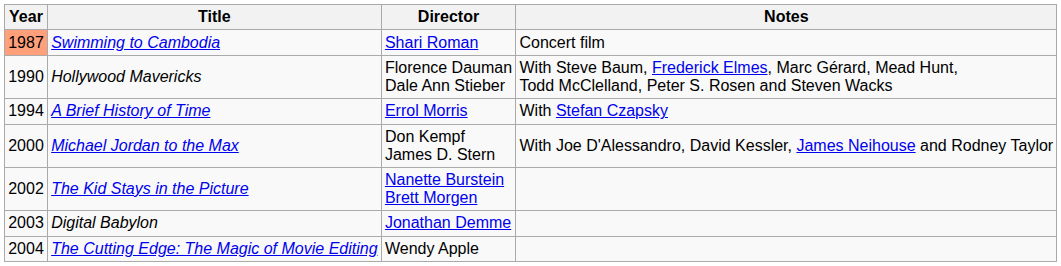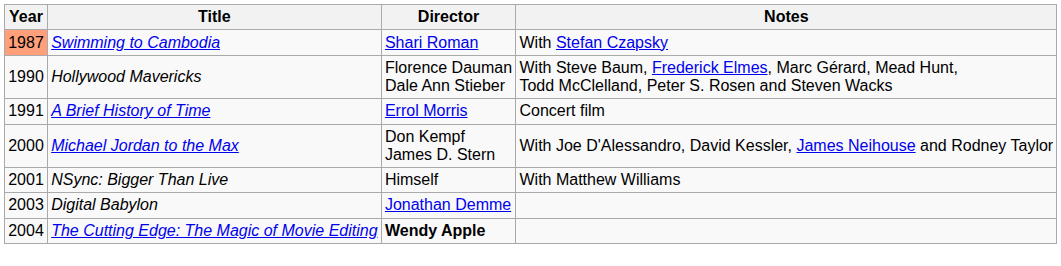Swimming to Cambodia | Notes: Concert film -> With Stefan Czapsky
A Brief History of Time | Year: 1994 -> 1991
A Brief History of Time | Notes: With Stefan Czapsky -> Concert film
+ row: 2001 | NSync: Bigger Than Live | Himself | With Matthew Williams
- row: 2002 | The Kid Stays in the Picture | Nanette Burstein Brett Morgen
The Cutting Edge: The Magic of Movie Editing | Director: normal -> bold
